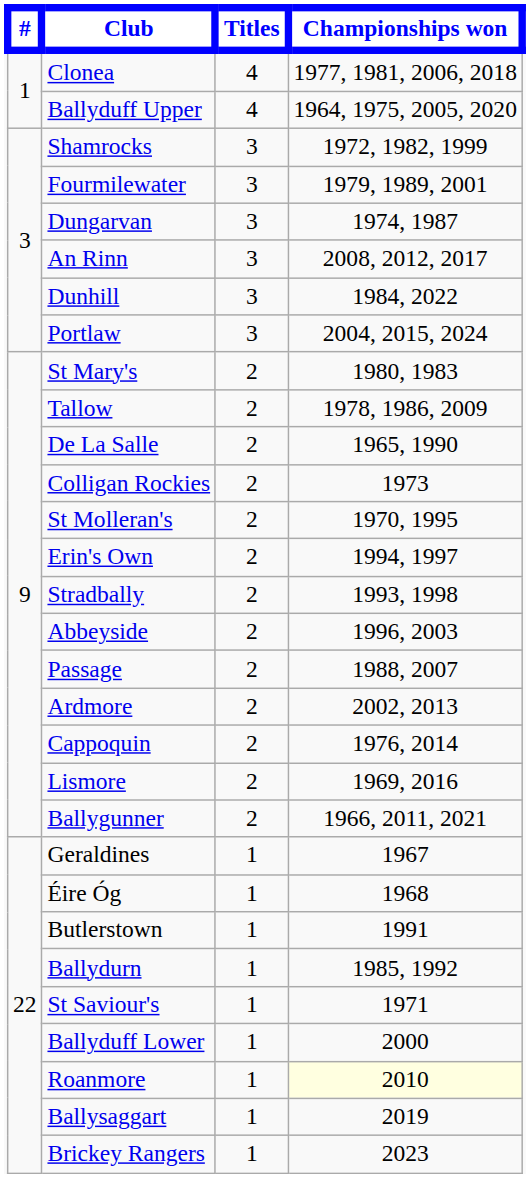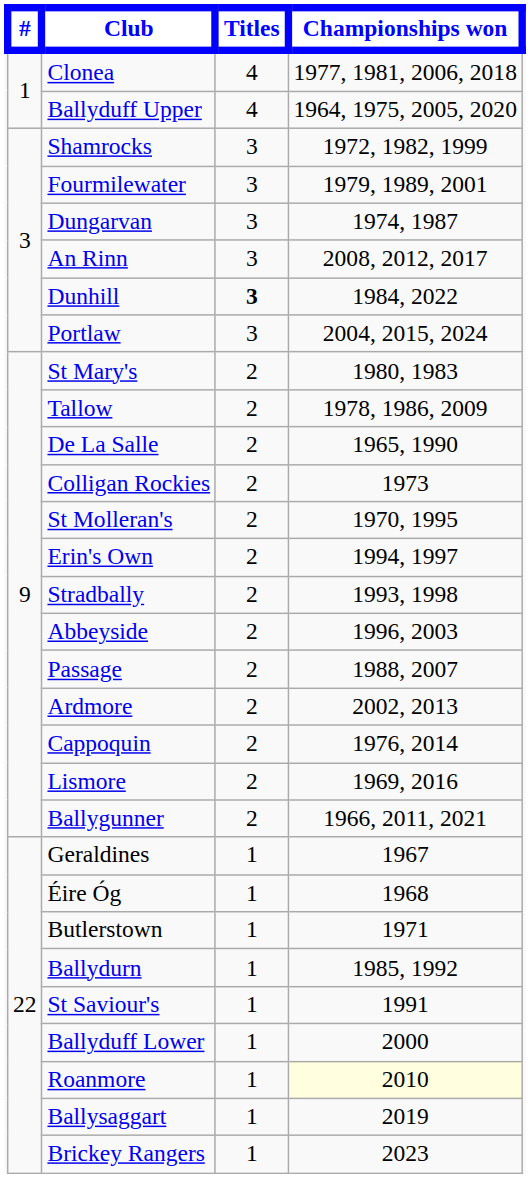Dunhill | Titles: normal -> bold
Butlerstown | Championships won: 1991 -> 1971
St Saviour's | Championships won: 1971 -> 1991
